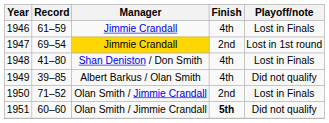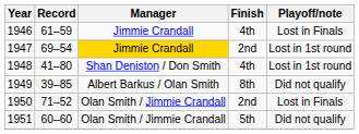1948 | Playoff/note: Lost in Finals -> Lost in 1st round
1949 | Finish: 4th -> 8th
1951 | Finish: bold -> normal
